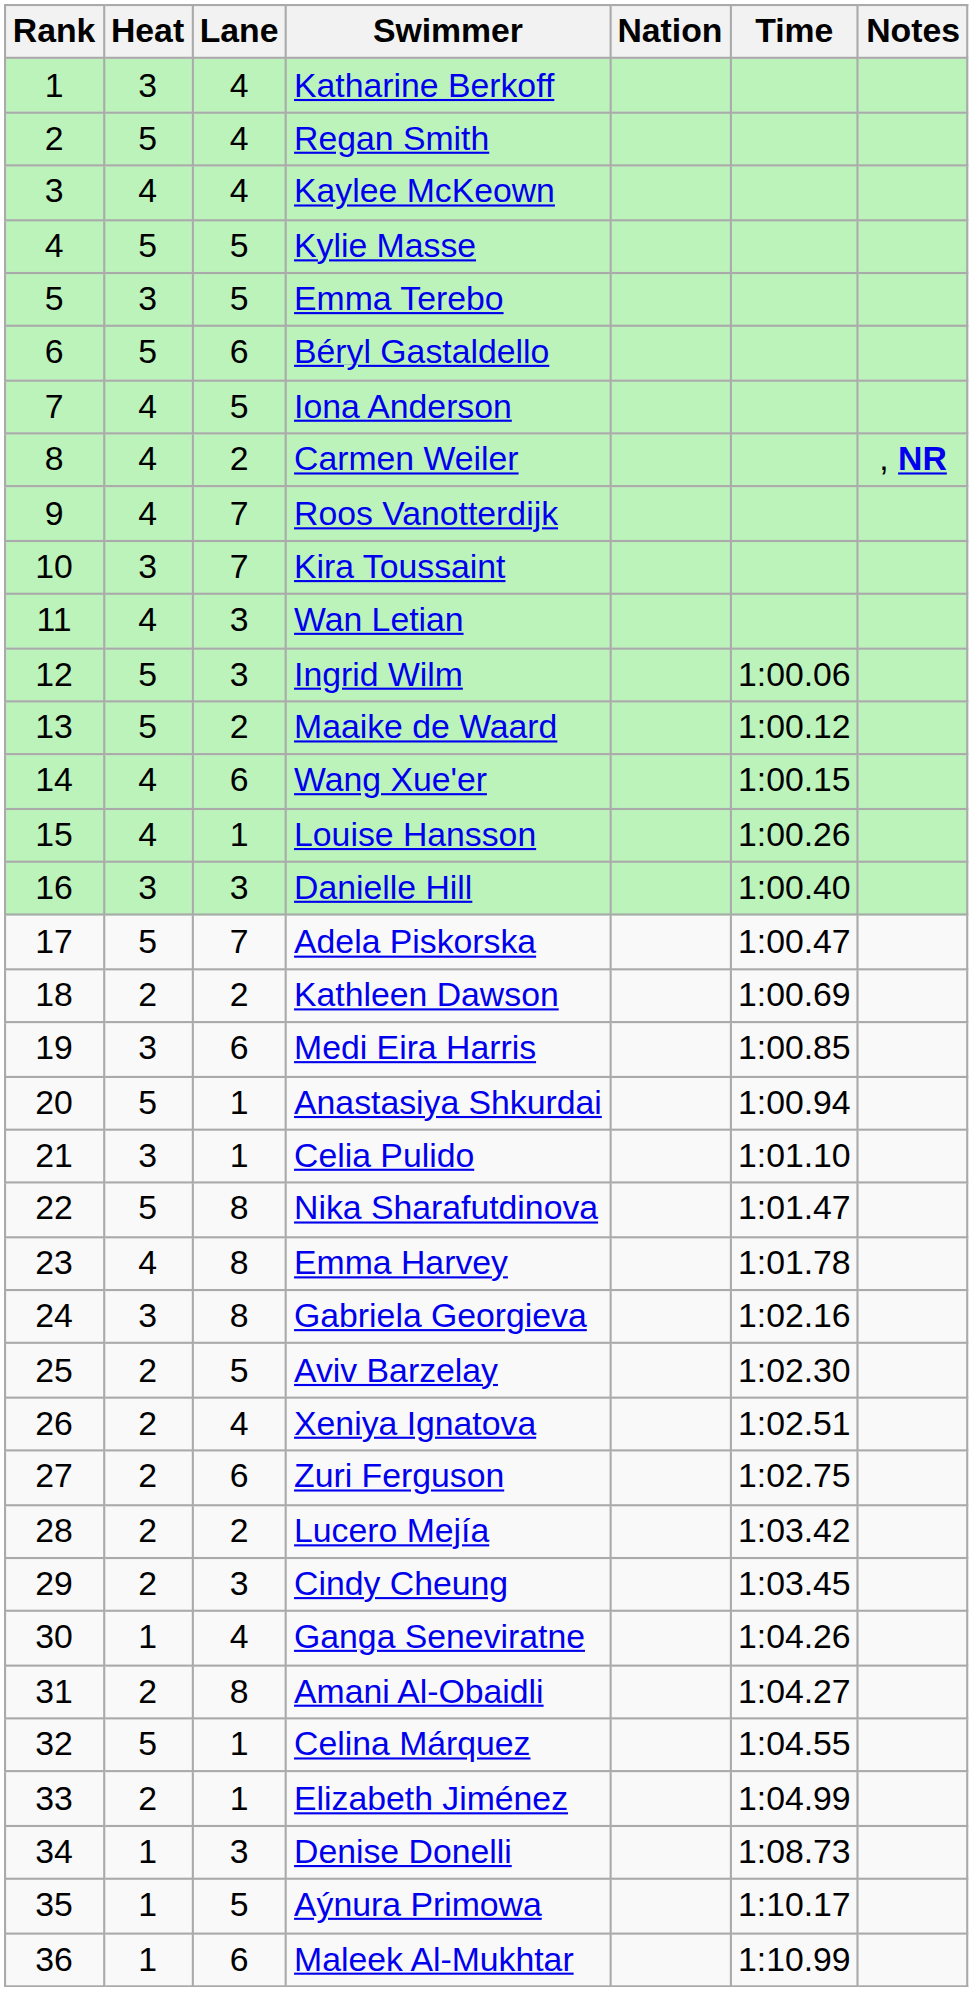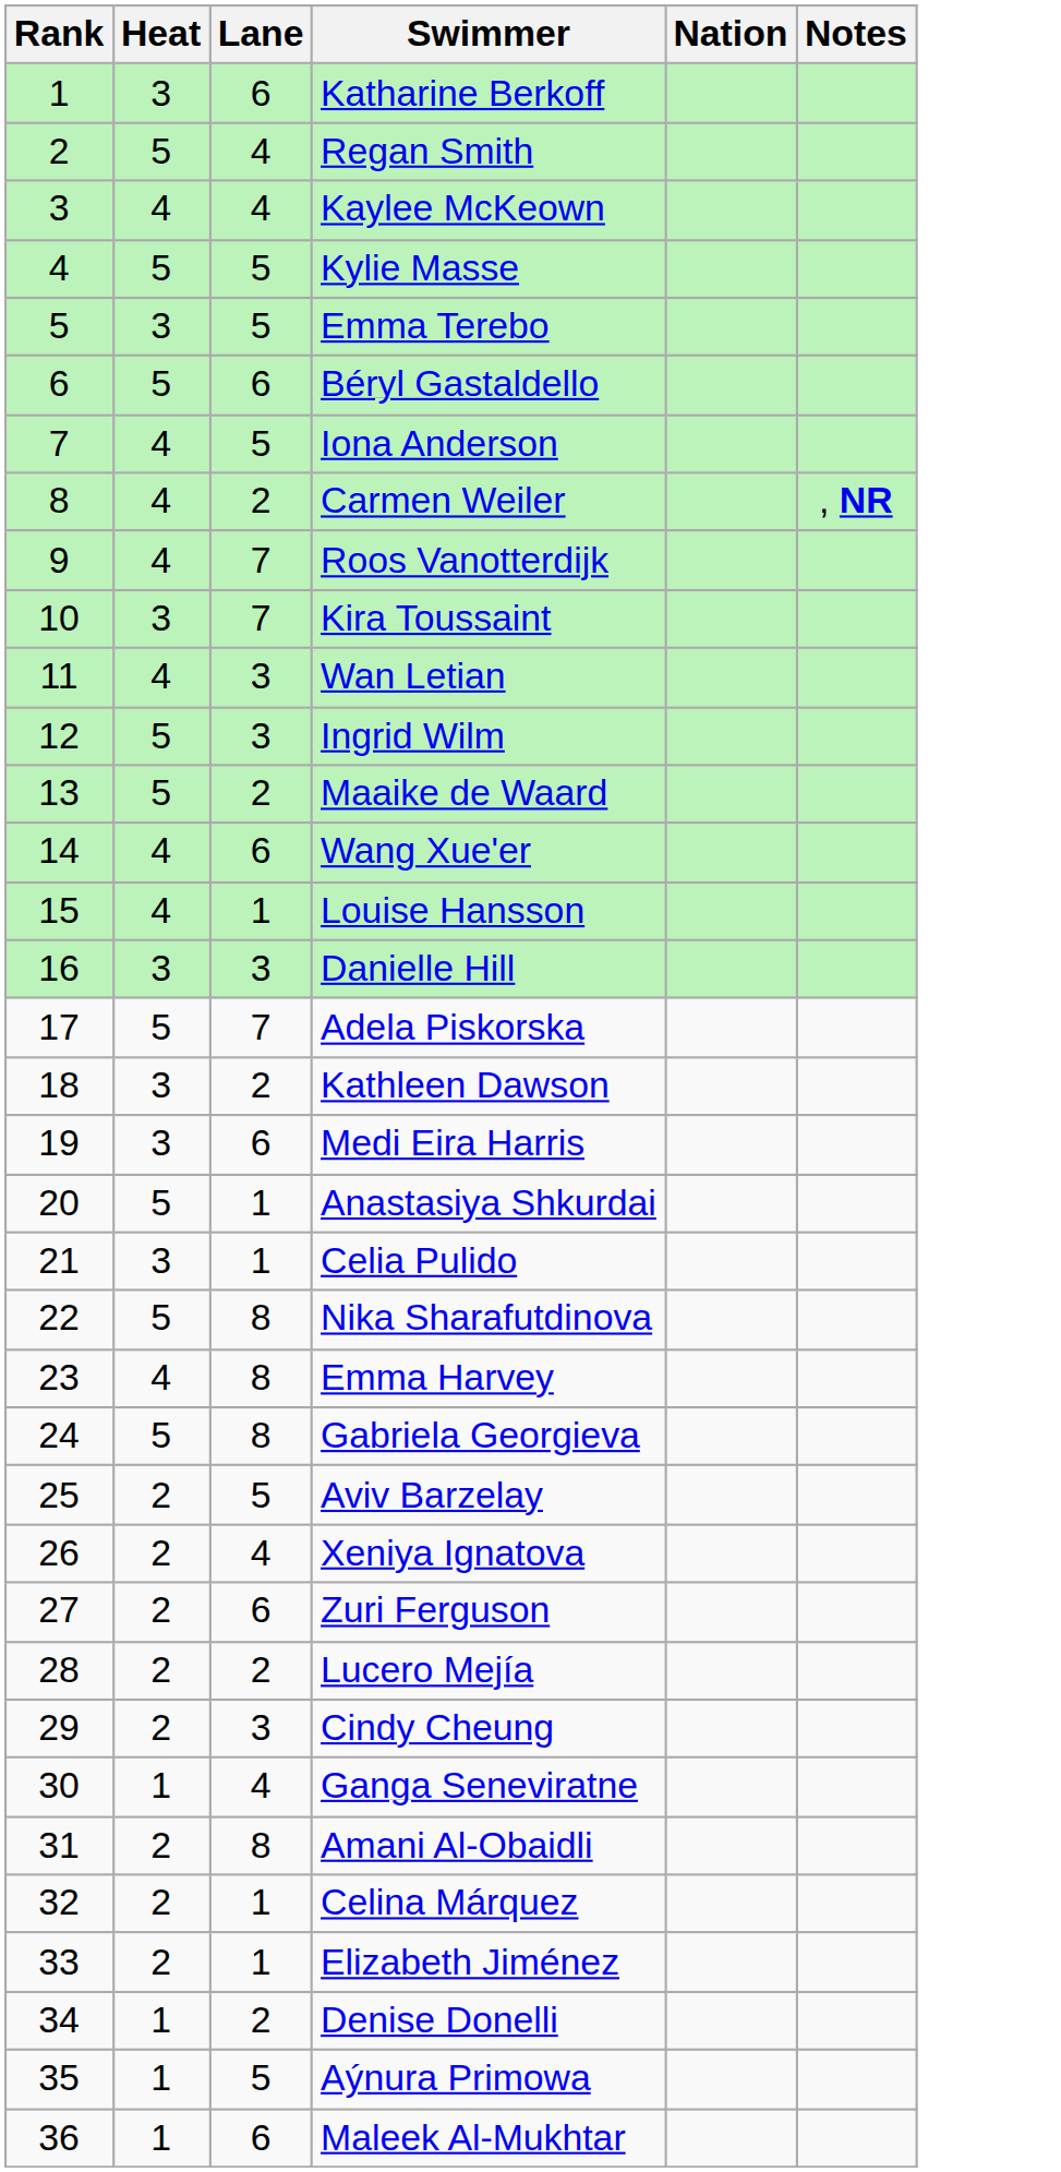- column: Time | 1:00.06 | 1:00.12 | 1:00.15 | 1:00.26 | 1:00.40 | 1:00.47 | 1:00.69 | 1:00.85 | 1:00.94 | 1:01.10 | 1:01.47 | 1:01.78 | 1:02.16 | 1:02.30 | 1:02.51 | 1:02.75 | 1:03.42 | 1:03.45 | 1:04.26 | 1:04.27 | 1:04.55 | 1:04.99 | 1:08.73 | 1:10.17 | 1:10.99
Katharine Berkoff | Lane: 4 -> 6
Kathleen Dawson | Heat: 2 -> 3
Gabriela Georgieva | Heat: 3 -> 5
Celina Márquez | Heat: 5 -> 2
Denise Donelli | Lane: 3 -> 2
